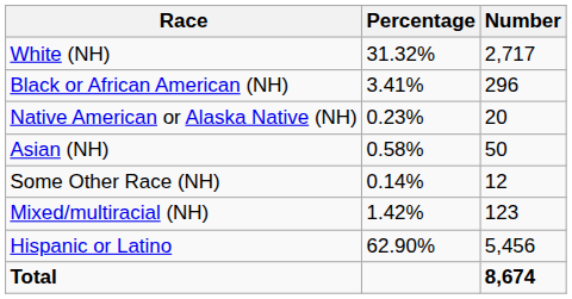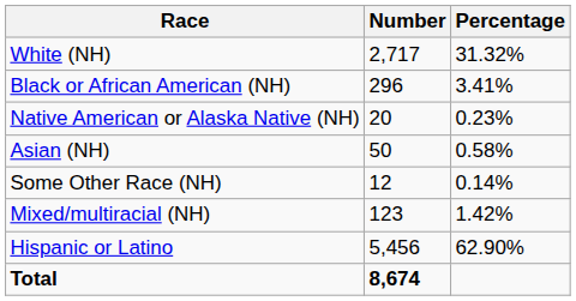columns swapped: Number <-> Percentage
